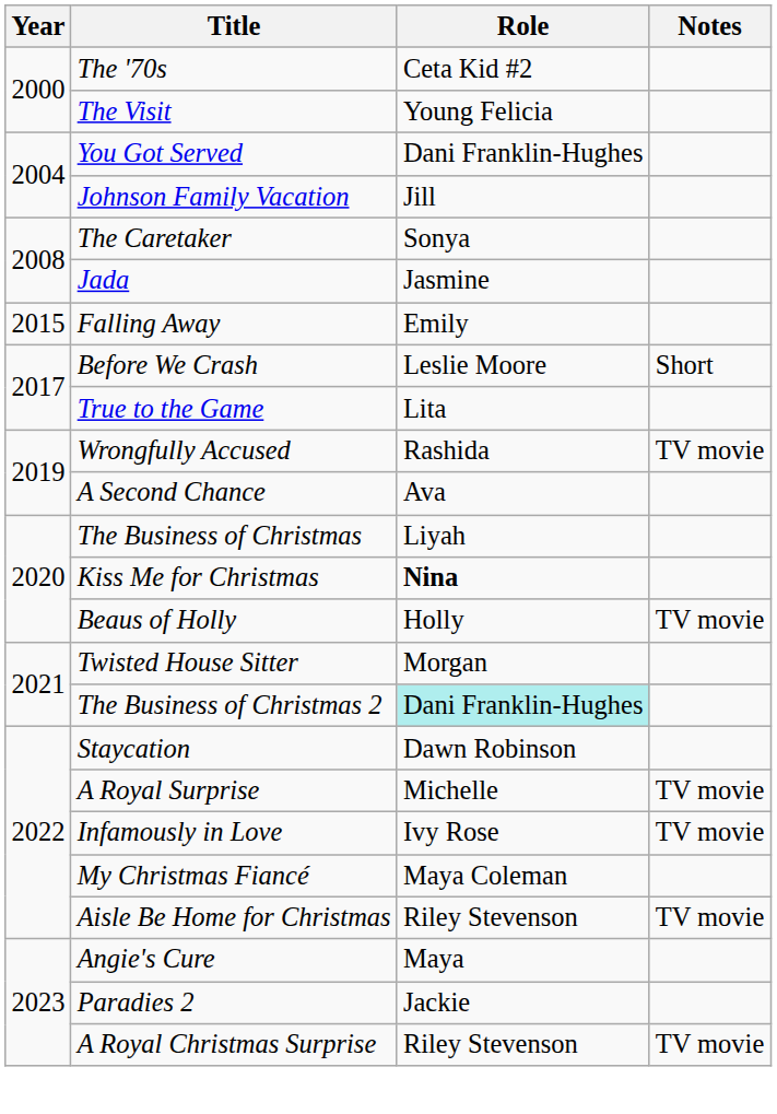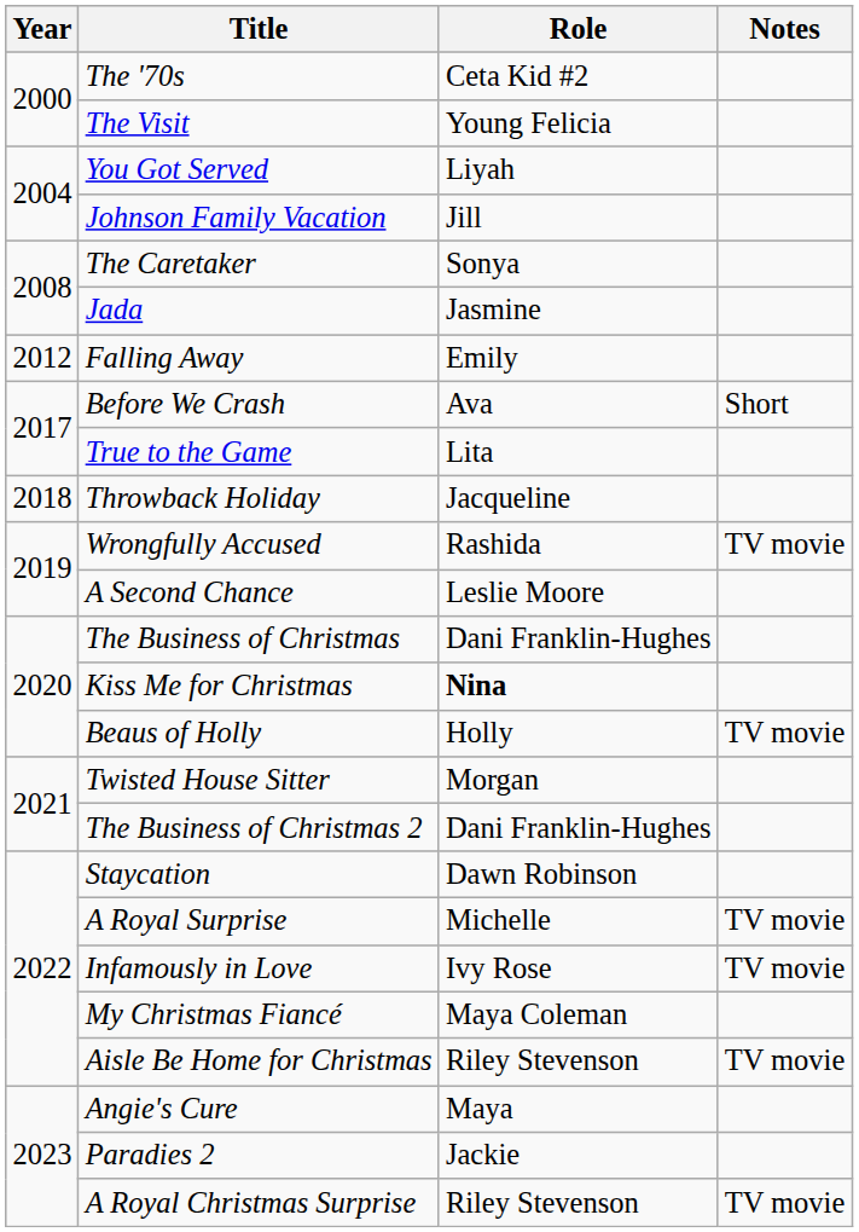You Got Served | Role: Dani Franklin-Hughes -> Liyah
Falling Away | Year: 2015 -> 2012
Before We Crash | Role: Leslie Moore -> Ava
+ row: 2018 | Throwback Holiday | Jacqueline
A Second Chance | Role: Ava -> Leslie Moore
The Business of Christmas | Role: Liyah -> Dani Franklin-Hughes
The Business of Christmas 2 | Role: paleturquoise background -> no background
